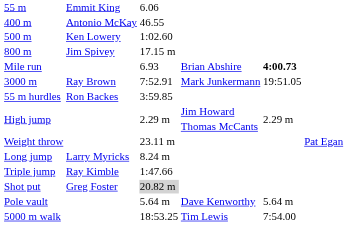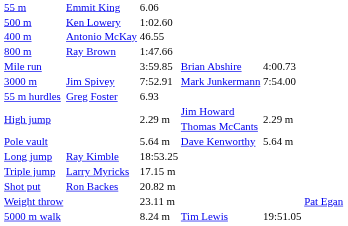rows swapped: 400 m <-> 500 m
800 m | column 2: Jim Spivey -> Ray Brown
800 m | column 3: 17.15 m -> 1:47.66
Mile run | column 3: 6.93 -> 3:59.85
Mile run | column 5: bold -> normal
3000 m | column 2: Ray Brown -> Jim Spivey
3000 m | column 5: 19:51.05 -> 7:54.00
55 m hurdles | column 2: Ron Backes -> Greg Foster
55 m hurdles | column 3: 3:59.85 -> 6.93
rows swapped: Pole vault <-> Weight throw
Long jump | column 2: Larry Myricks -> Ray Kimble
Long jump | column 3: 8.24 m -> 18:53.25
Triple jump | column 2: Ray Kimble -> Larry Myricks
Triple jump | column 3: 1:47.66 -> 17.15 m
Shot put | column 2: Greg Foster -> Ron Backes
Shot put | column 3: lightgrey background -> no background
5000 m walk | column 3: 18:53.25 -> 8.24 m
5000 m walk | column 5: 7:54.00 -> 19:51.05
